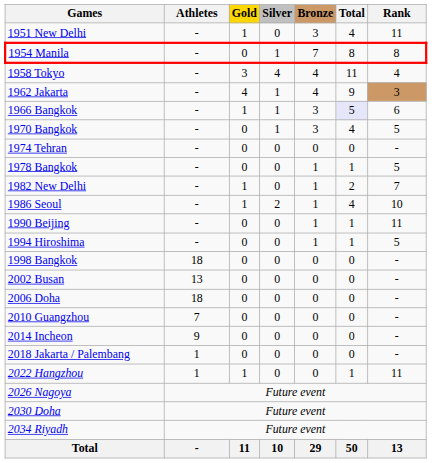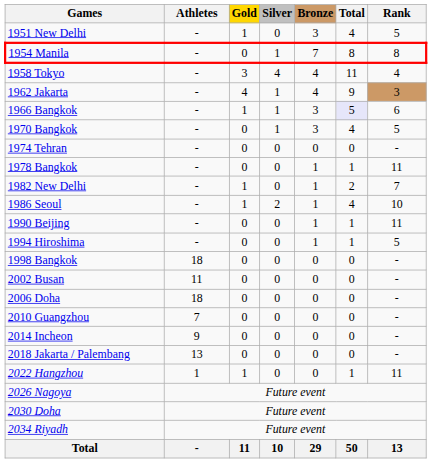1951 New Delhi | Rank: 11 -> 5
1978 Bangkok | Rank: 5 -> 11
2002 Busan | Athletes: 13 -> 11
2018 Jakarta / Palembang | Athletes: 1 -> 13
